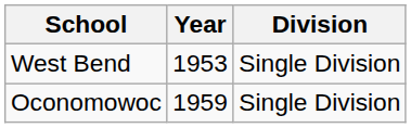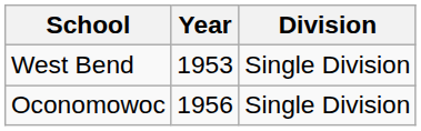Oconomowoc | Year: 1959 -> 1956
